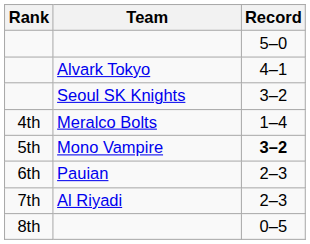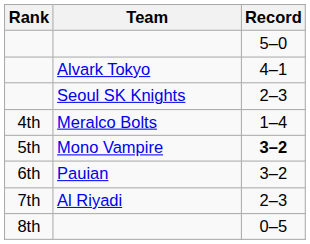Seoul SK Knights | Record: 3–2 -> 2–3
Pauian | Record: 2–3 -> 3–2
